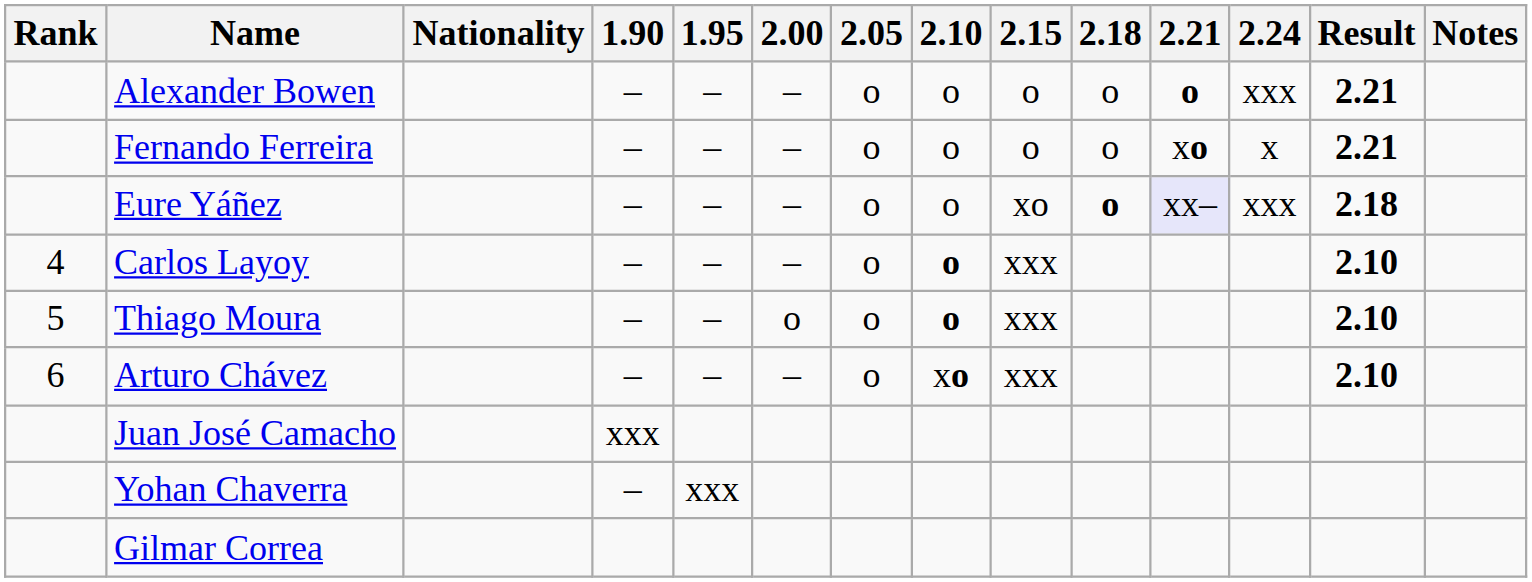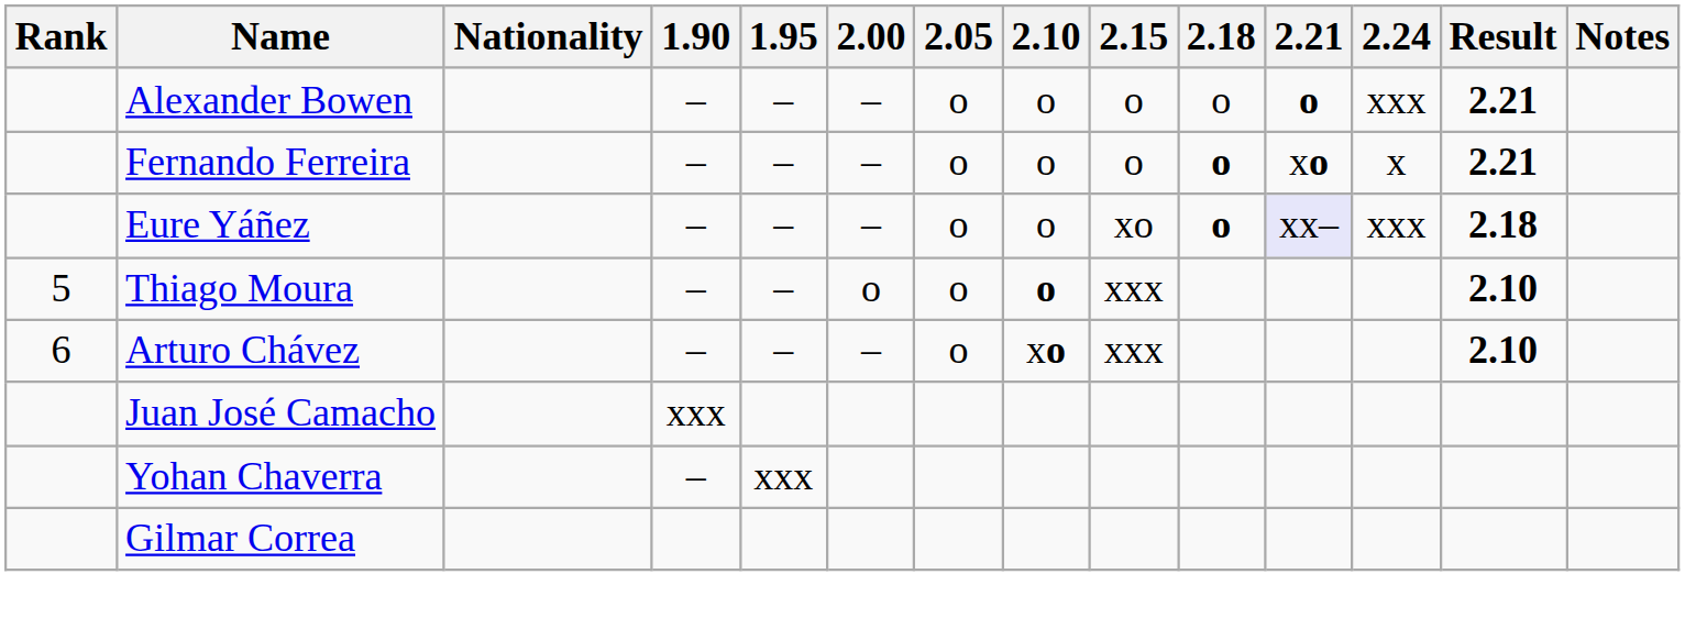Fernando Ferreira | 2.18: normal -> bold
- row: 4 | Carlos Layoy | – | – | – | o | o | xxx | 2.10
